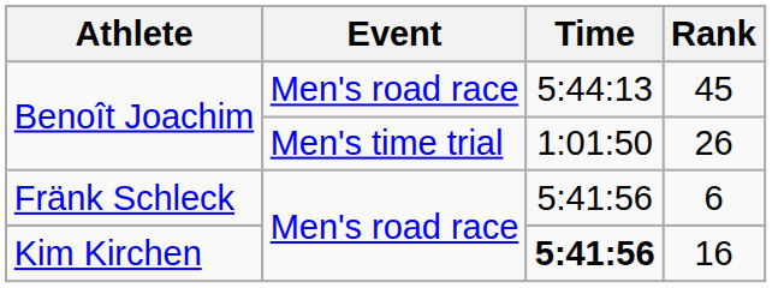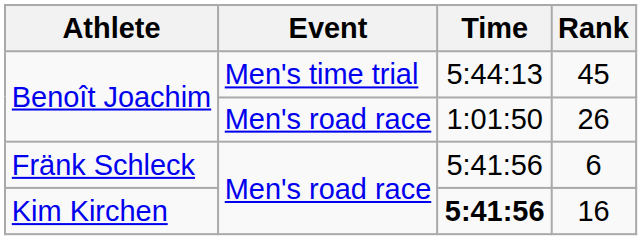45 | Event: Men's road race -> Men's time trial
26 | Event: Men's time trial -> Men's road race
